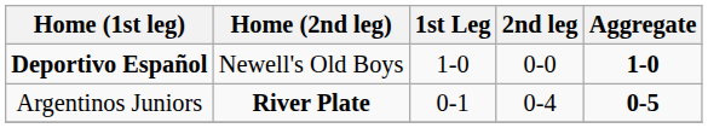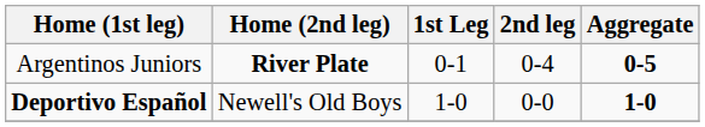rows swapped: Argentinos Juniors <-> Deportivo Español
